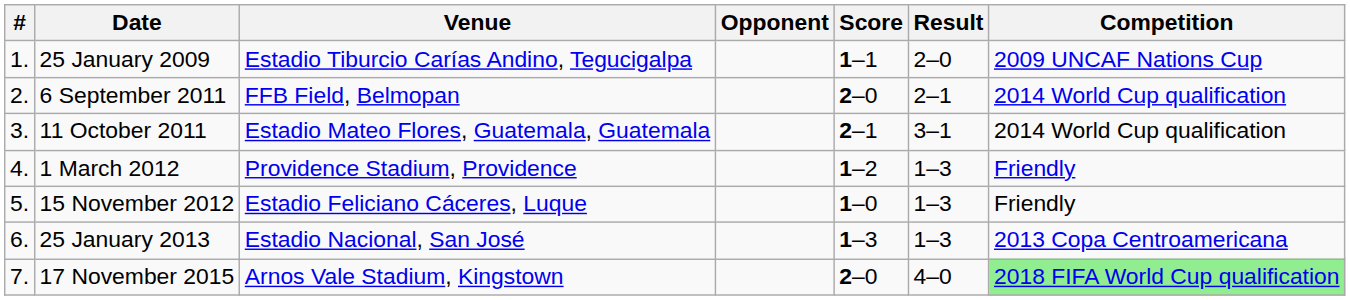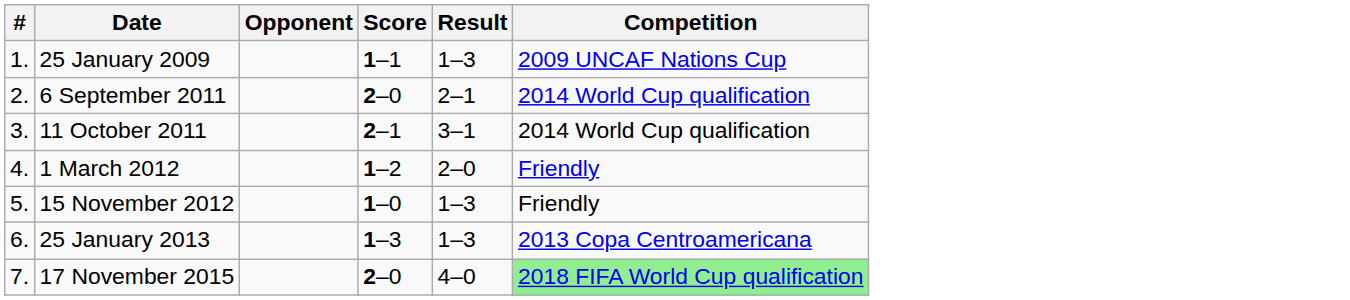- column: Venue | Estadio Tiburcio Carías Andino, Tegucigalpa | FFB Field, Belmopan | Estadio Mateo Flores, Guatemala, Guatemala | Providence Stadium, Providence | Estadio Feliciano Cáceres, Luque | Estadio Nacional, San José | Arnos Vale Stadium, Kingstown
25 January 2009 | Result: 2–0 -> 1–3
1 March 2012 | Result: 1–3 -> 2–0
